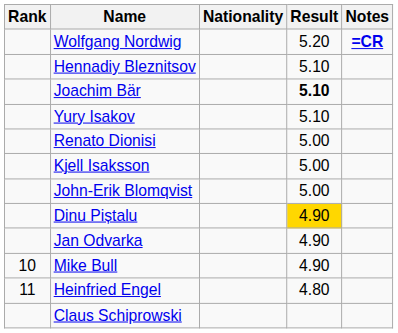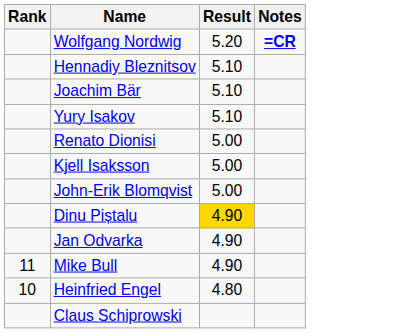- column: Nationality
Joachim Bär | Result: bold -> normal
Mike Bull | Rank: 10 -> 11
Heinfried Engel | Rank: 11 -> 10
